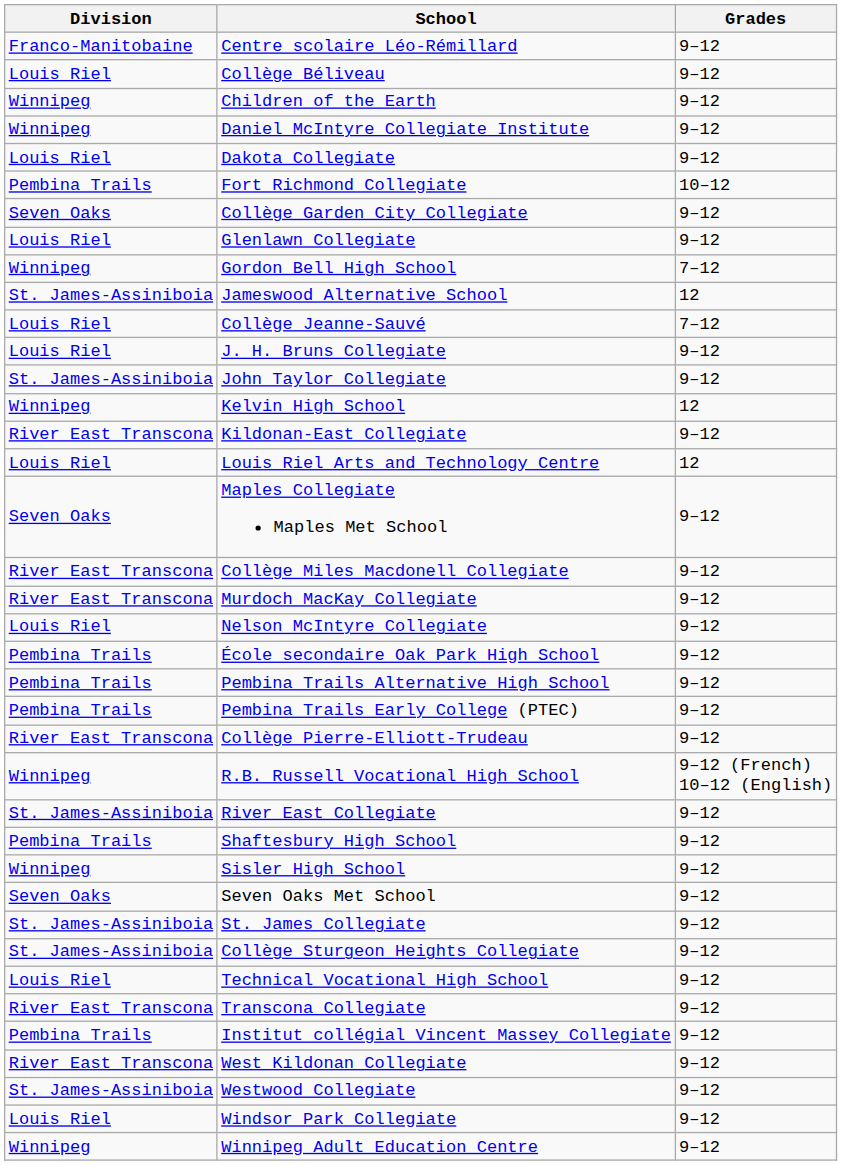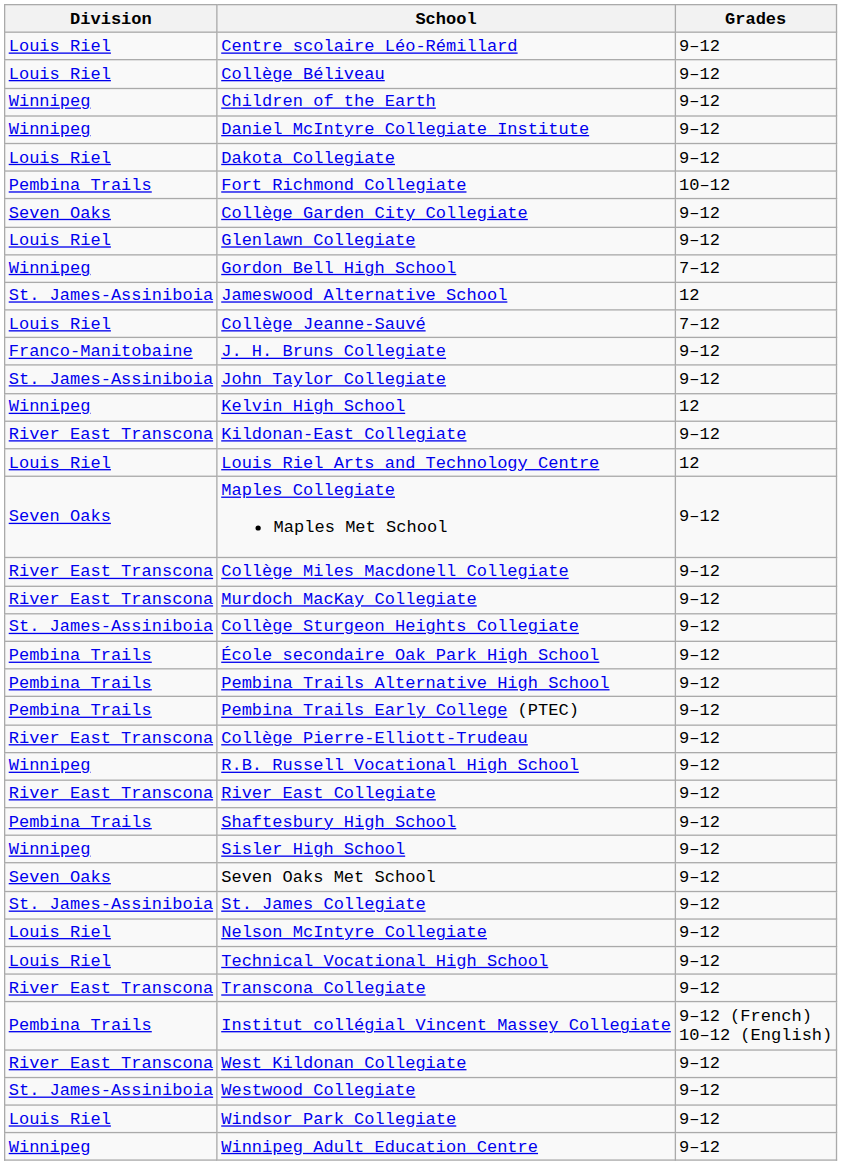Centre scolaire Léo-Rémillard | Division: Franco-Manitobaine -> Louis Riel
J. H. Bruns Collegiate | Division: Louis Riel -> Franco-Manitobaine
rows swapped: Nelson McIntyre Collegiate <-> Collège Sturgeon Heights Collegiate
R.B. Russell Vocational High School | Grades: 9–12 (French) 10–12 (English) -> 9–12
River East Collegiate | Division: St. James-Assiniboia -> River East Transcona
Institut collégial Vincent Massey Collegiate | Grades: 9–12 -> 9–12 (French) 10–12 (English)
